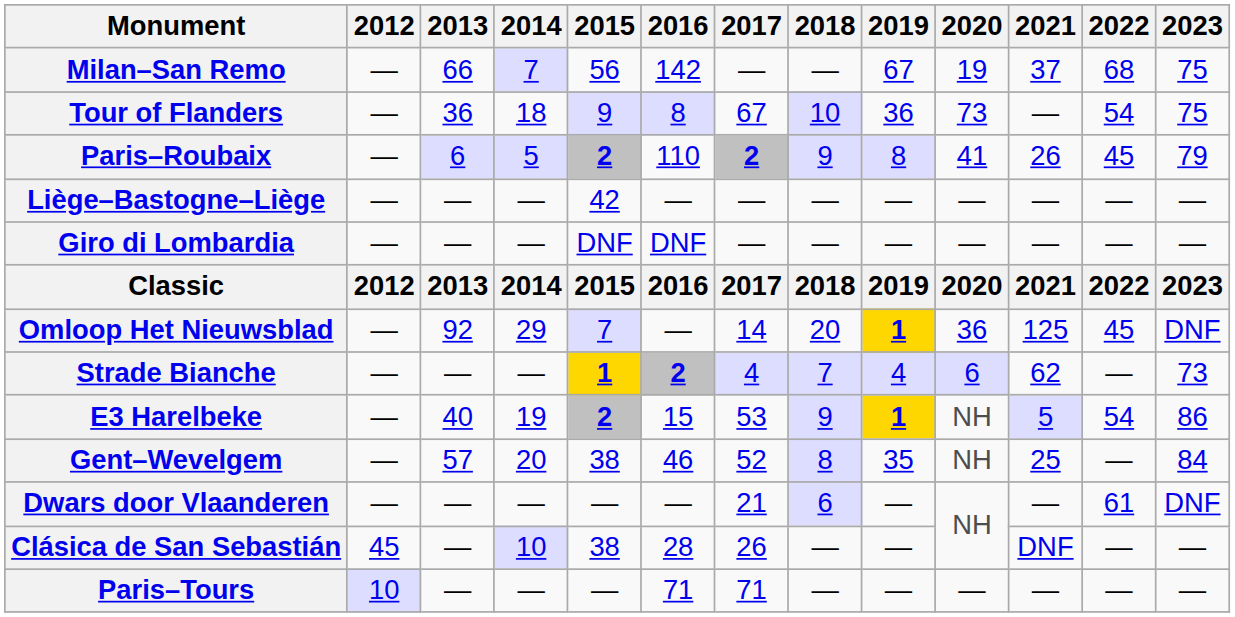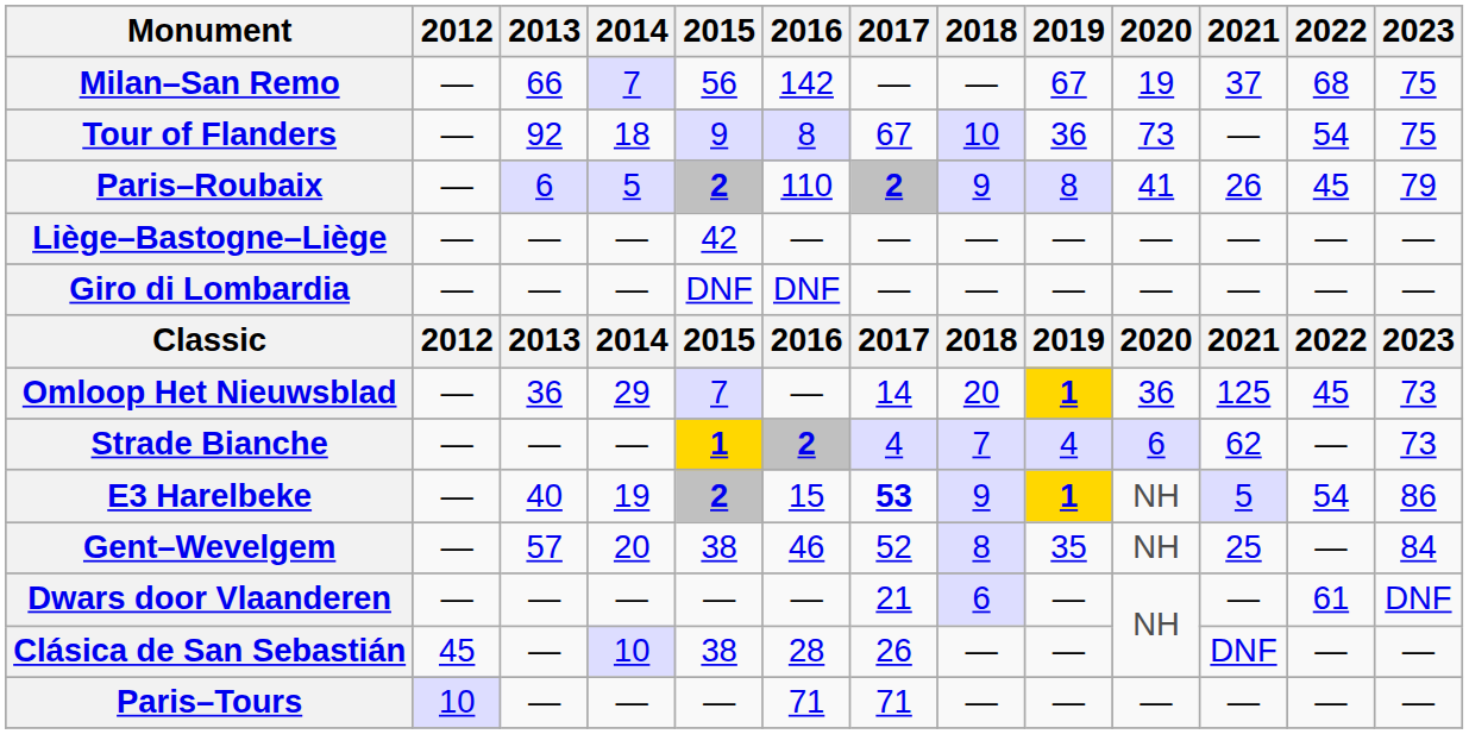Tour of Flanders | 2013: 36 -> 92
Omloop Het Nieuwsblad | 2013: 92 -> 36
Omloop Het Nieuwsblad | 2023: DNF -> 73
E3 Harelbeke | 2017: normal -> bold
